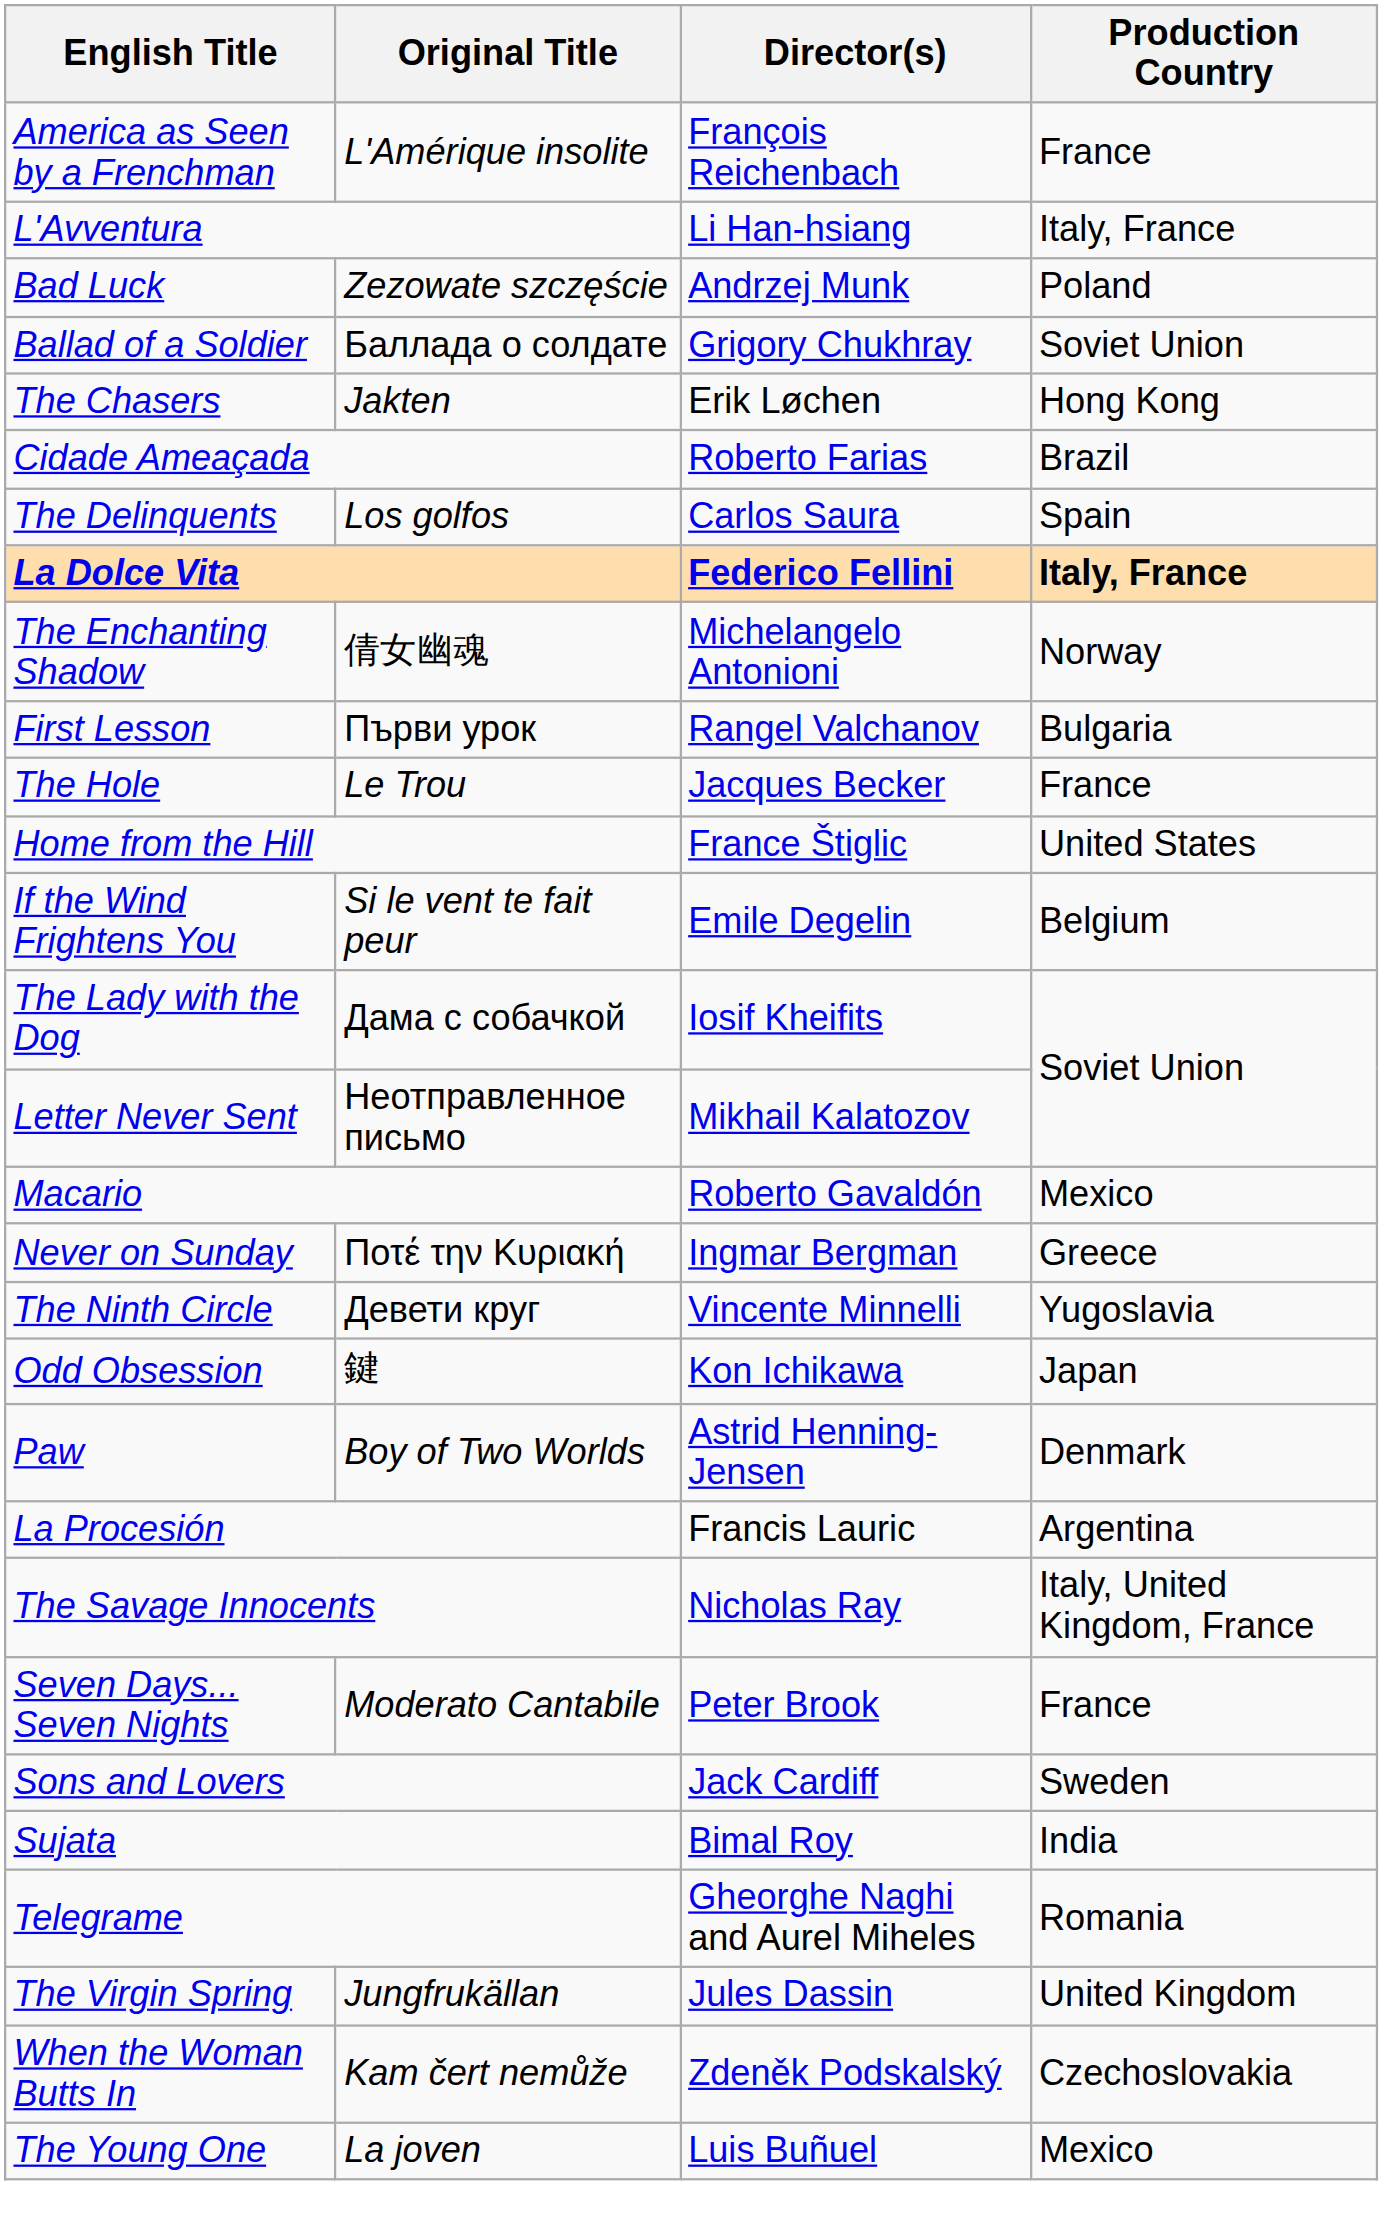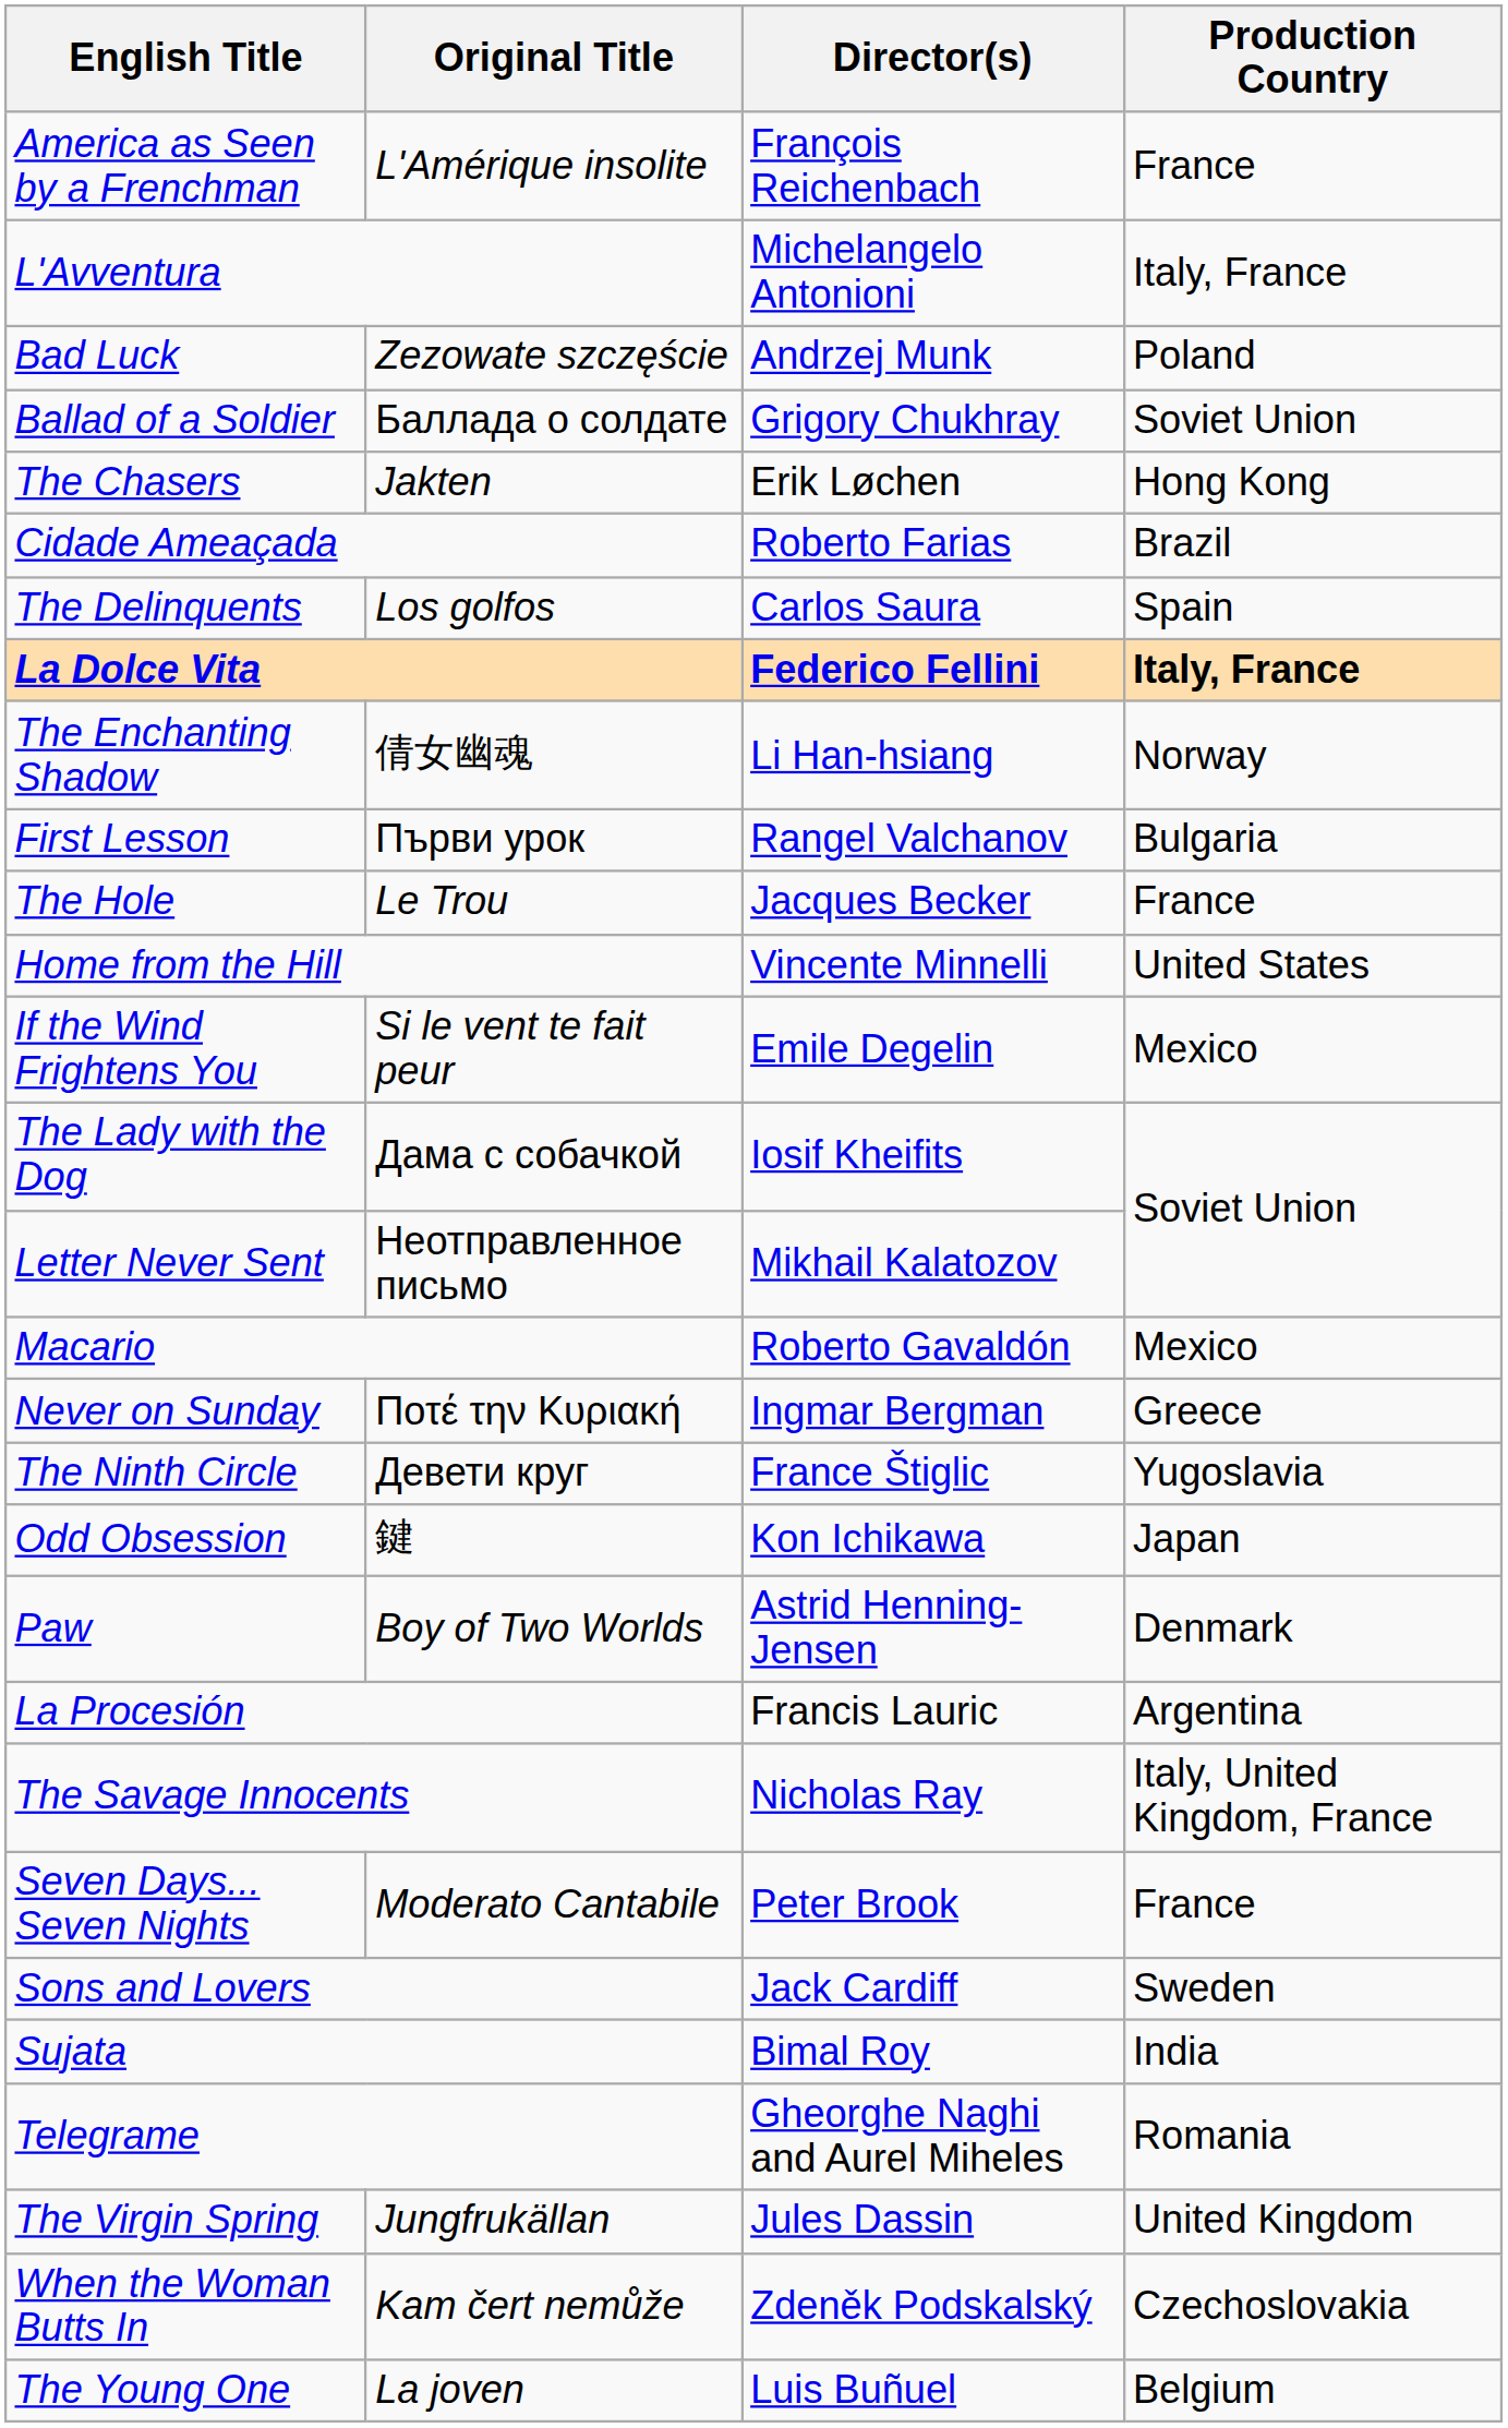L'Avventura | Director(s): Li Han-hsiang -> Michelangelo Antonioni
The Enchanting Shadow | Director(s): Michelangelo Antonioni -> Li Han-hsiang
Home from the Hill | Director(s): France Štiglic -> Vincente Minnelli
If the Wind Frightens You | Production Country: Belgium -> Mexico
The Ninth Circle | Director(s): Vincente Minnelli -> France Štiglic
The Young One | Production Country: Mexico -> Belgium
